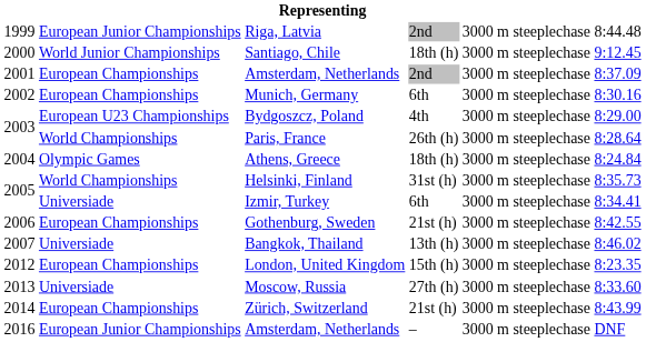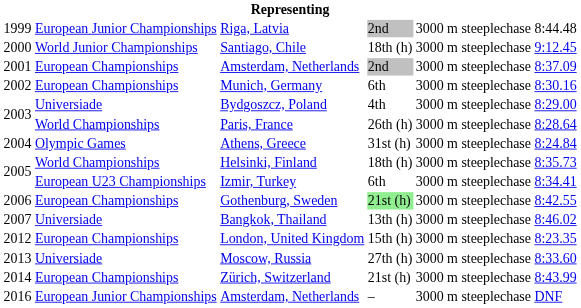Bydgoszcz, Poland | column 2: European U23 Championships -> Universiade
Athens, Greece | column 4: 18th (h) -> 31st (h)
Helsinki, Finland | column 4: 31st (h) -> 18th (h)
Izmir, Turkey | column 2: Universiade -> European U23 Championships
Gothenburg, Sweden | column 4: no background -> lightgreen background
